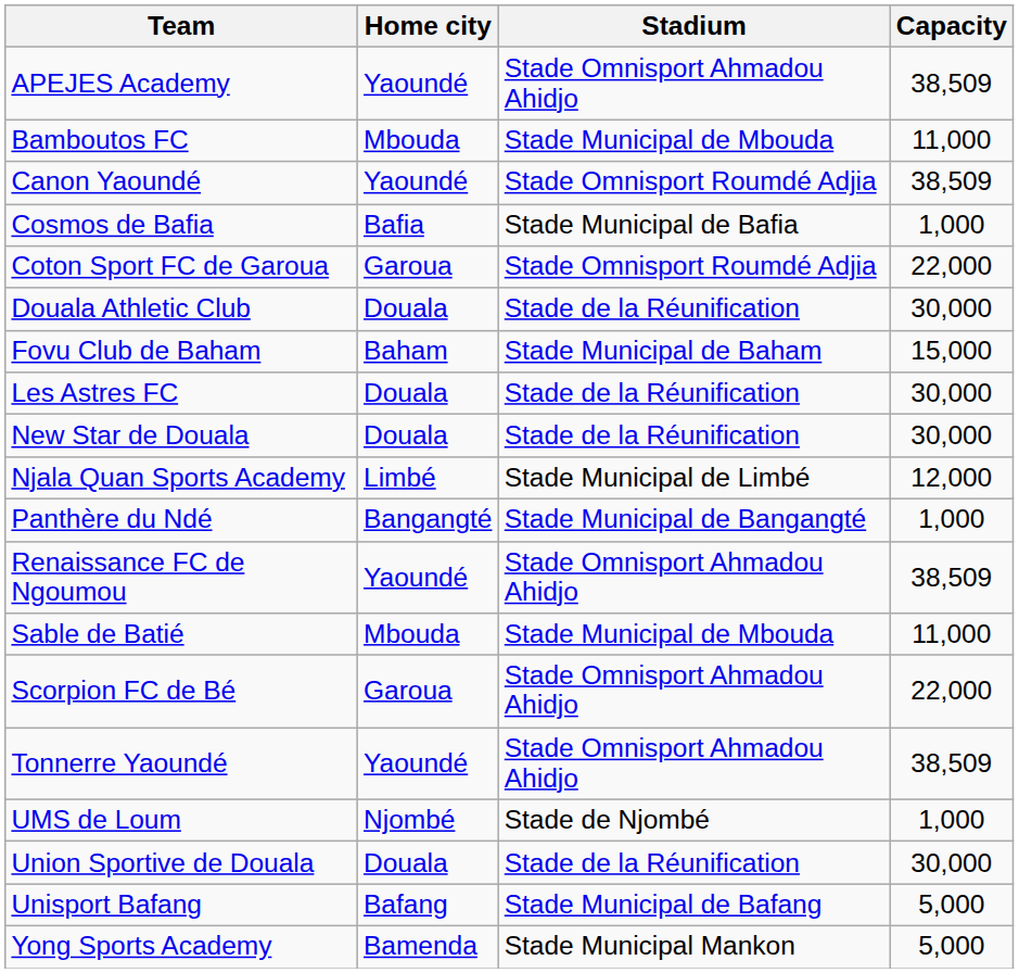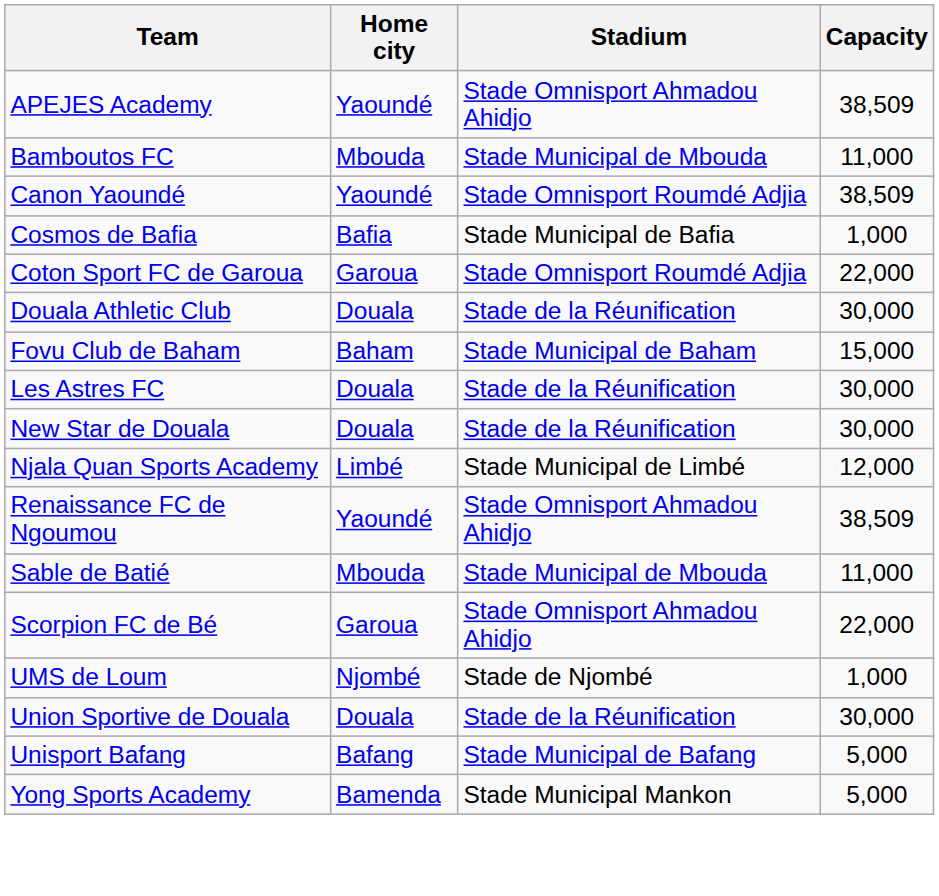- row: Panthère du Ndé | Bangangté | Stade Municipal de Bangangté | 1,000
- row: Tonnerre Yaoundé | Yaoundé | Stade Omnisport Ahmadou Ahidjo | 38,509
